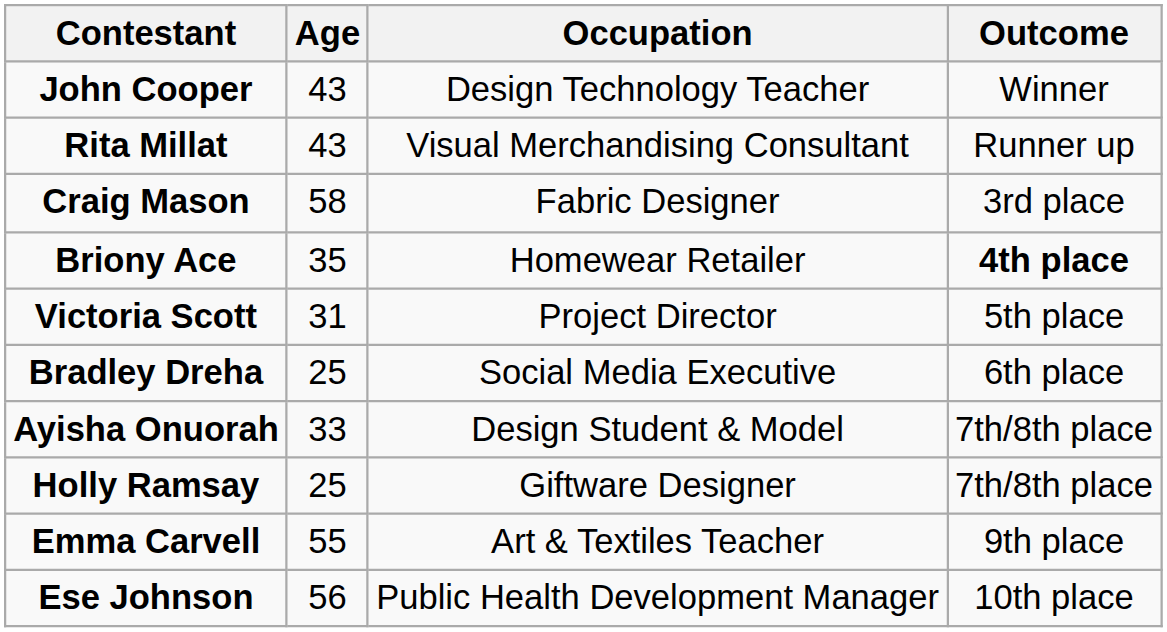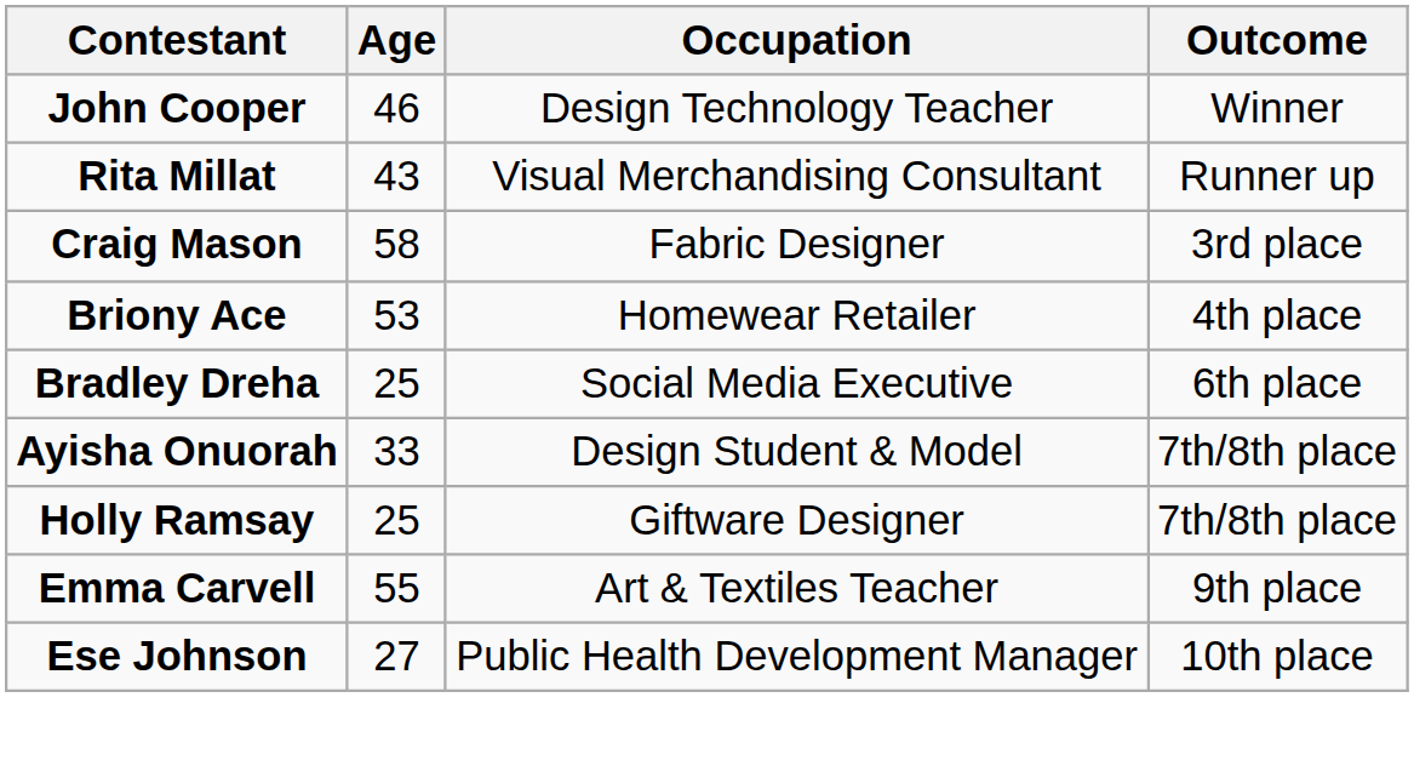John Cooper | Age: 43 -> 46
Briony Ace | Age: 35 -> 53
Briony Ace | Outcome: bold -> normal
- row: Victoria Scott | 31 | Project Director | 5th place
Ese Johnson | Age: 56 -> 27
